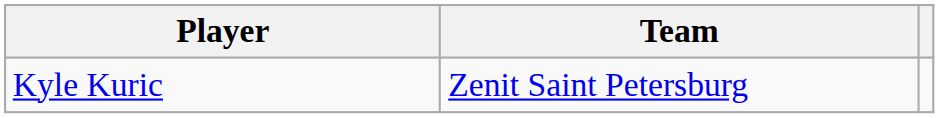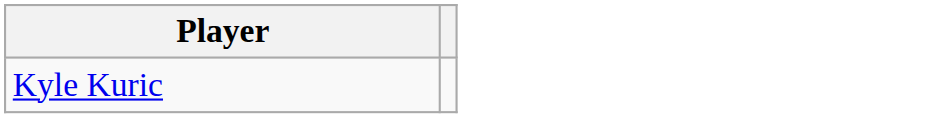- column: Team | Zenit Saint Petersburg
